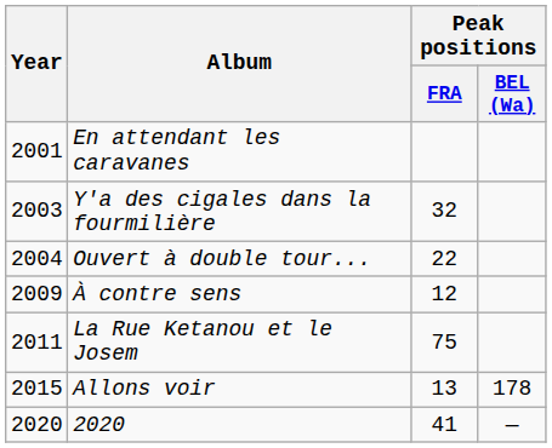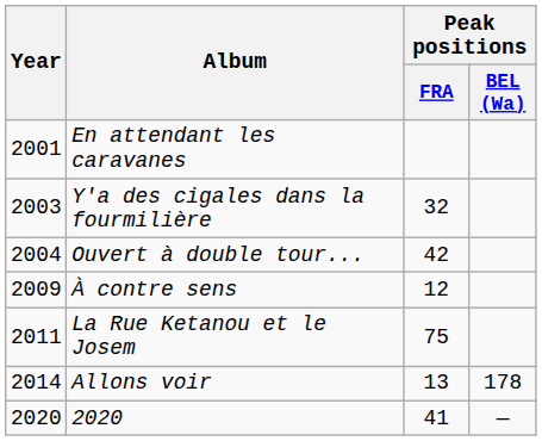Ouvert à double tour... | Peak positions / FRA: 22 -> 42
Allons voir | Year: 2015 -> 2014
